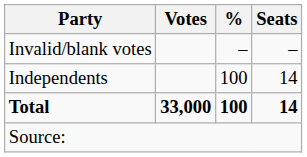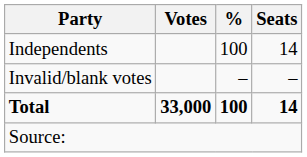rows swapped: Independents <-> Invalid/blank votes
